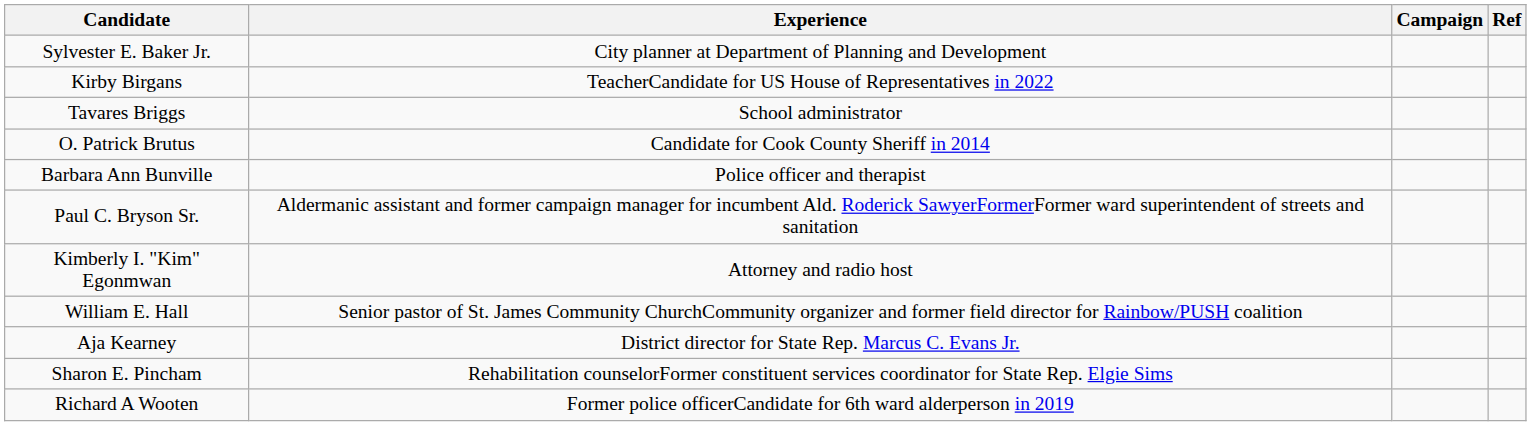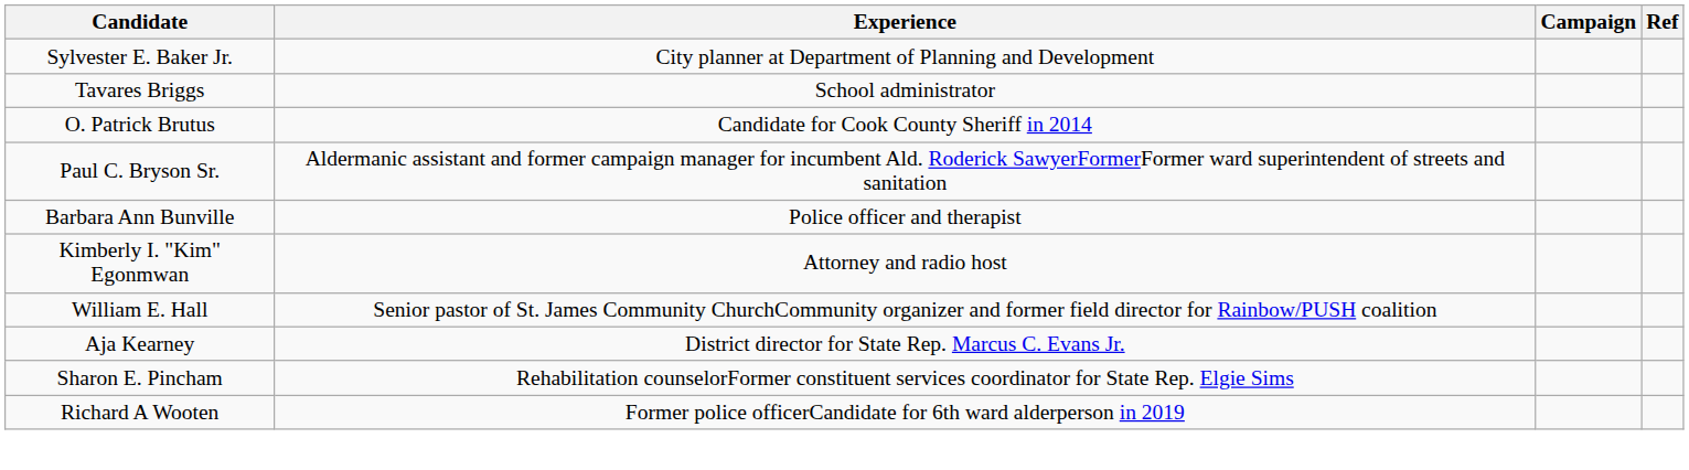- row: Kirby Birgans | TeacherCandidate for US House of Representatives in 2022
rows swapped: Paul C. Bryson Sr. <-> Barbara Ann Bunville
